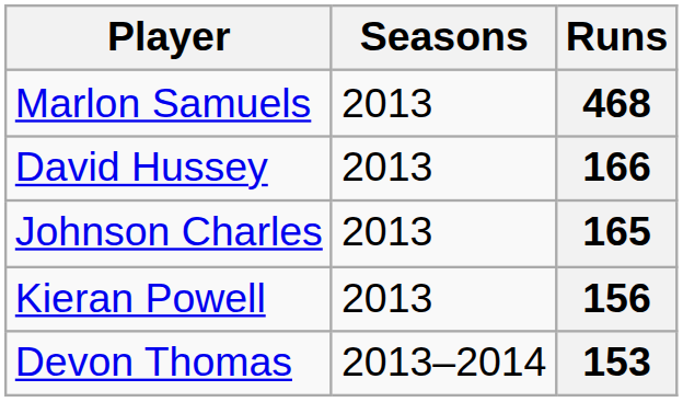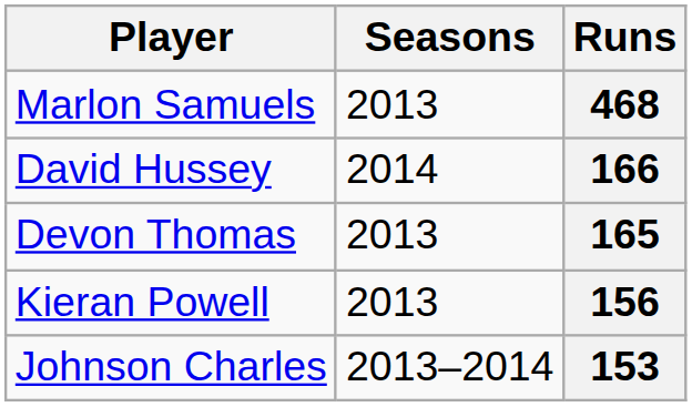166 | Seasons: 2013 -> 2014
165 | Player: Johnson Charles -> Devon Thomas
153 | Player: Devon Thomas -> Johnson Charles
